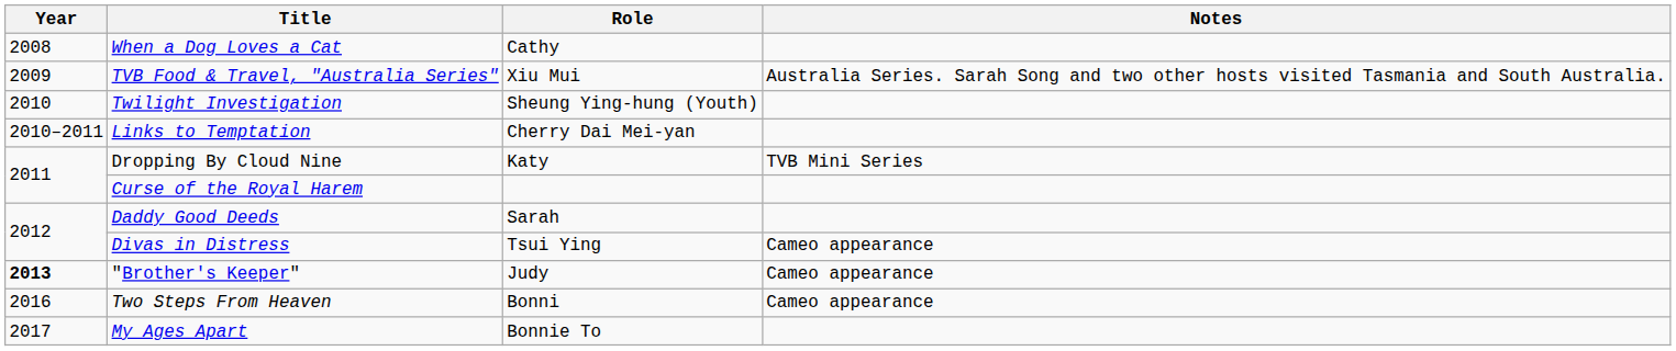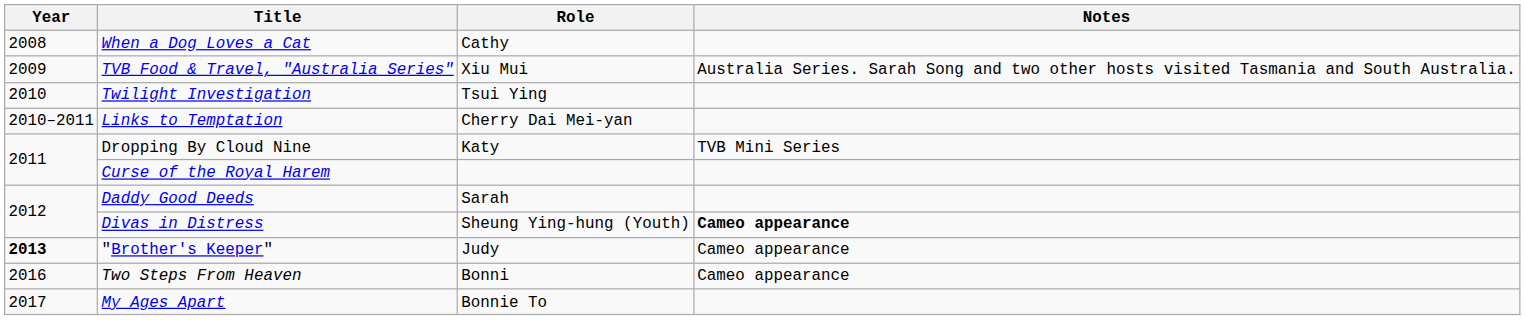Twilight Investigation | Role: Sheung Ying-hung (Youth) -> Tsui Ying
Divas in Distress | Role: Tsui Ying -> Sheung Ying-hung (Youth)
Divas in Distress | Notes: normal -> bold
